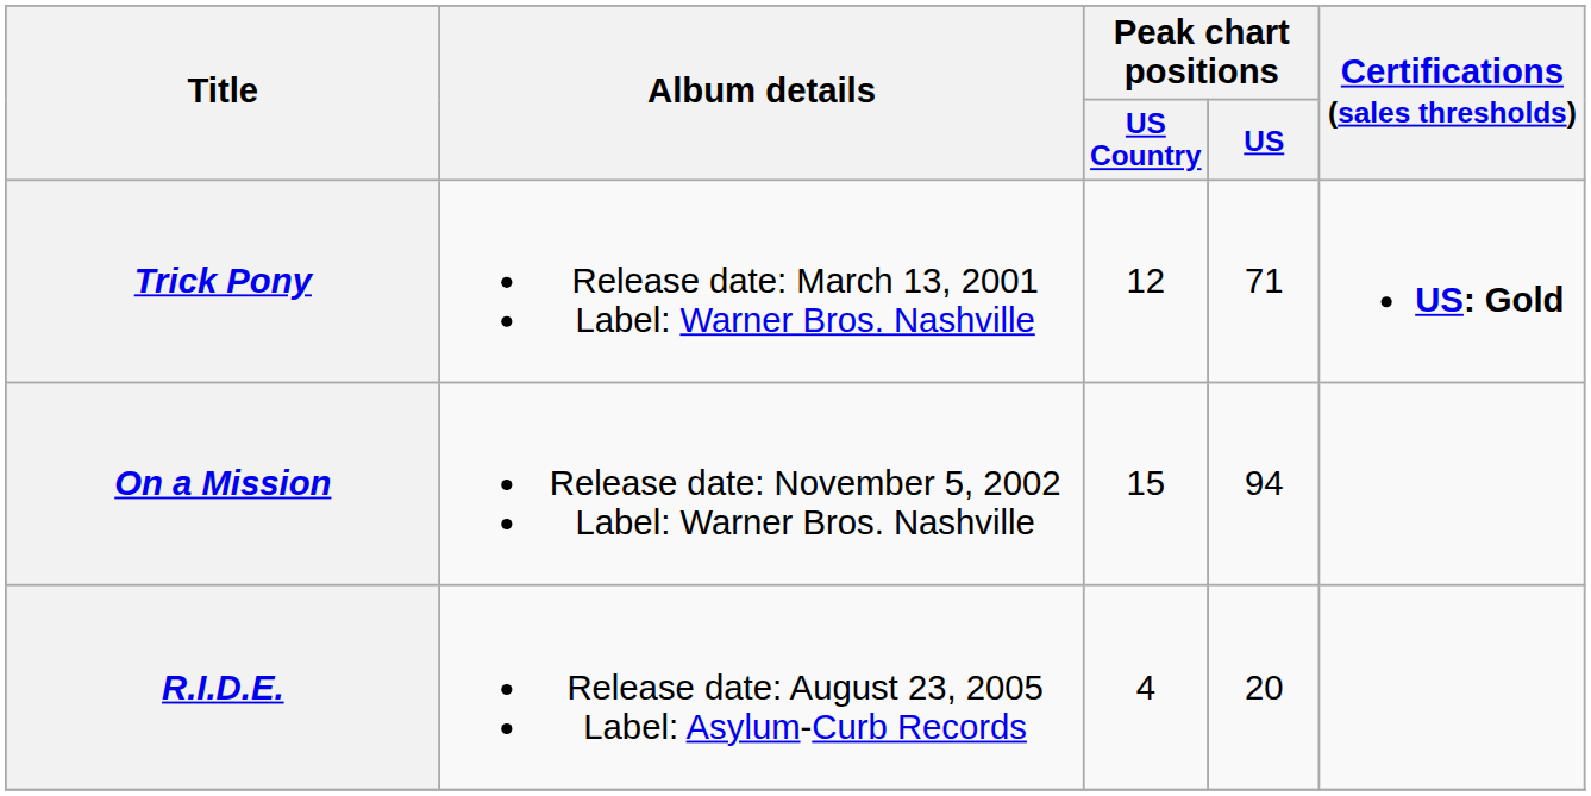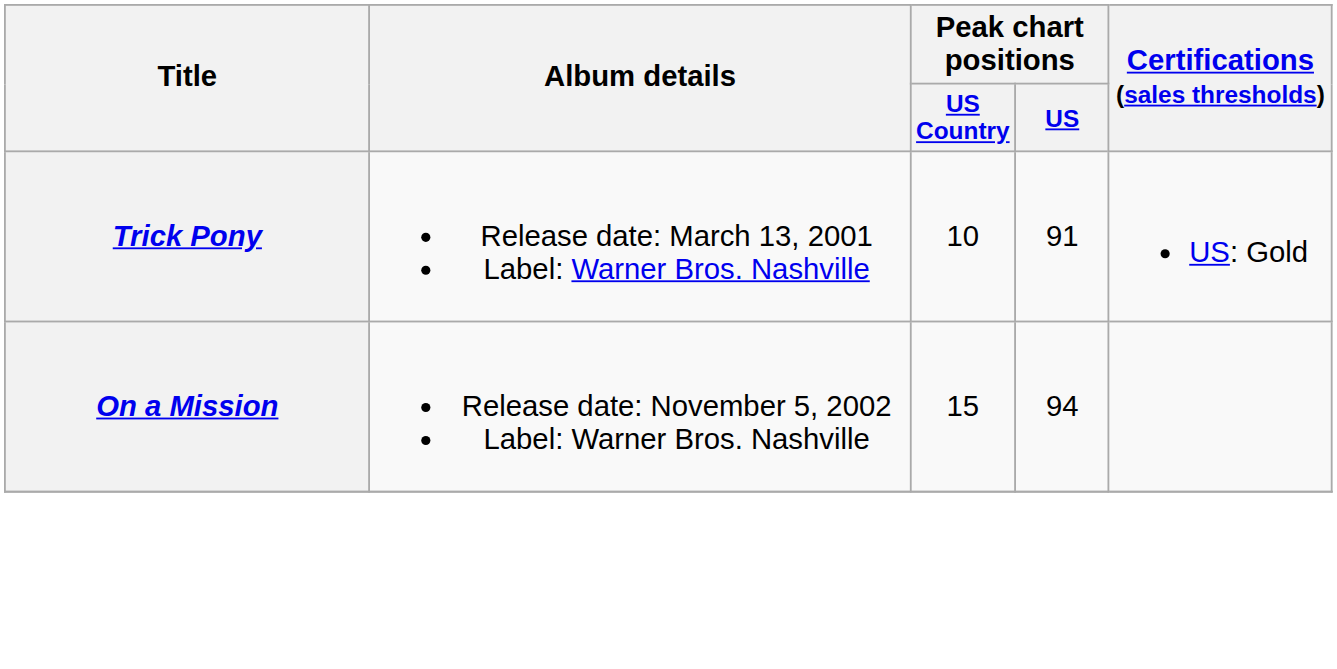Trick Pony | Peak chart positions / US Country: 12 -> 10
Trick Pony | Peak chart positions / US: 71 -> 91
Trick Pony | Certifications (sales thresholds): bold -> normal
- row: R.I.D.E. | Release date: August 23, 2005 Label: Asylum-Curb Records | 4 | 20
